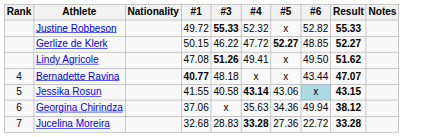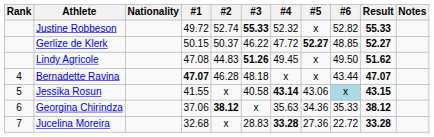+ column: #2 | 52.74 | 50.37 | 44.83 | 46.28 | x | 38.12 | x
Lindy Agricole | #4: 49.41 -> 49.45
Bernadette Ravina | #1: 40.77 -> 47.07
Georgina Chirindza | #6: 49.94 -> 35.33
